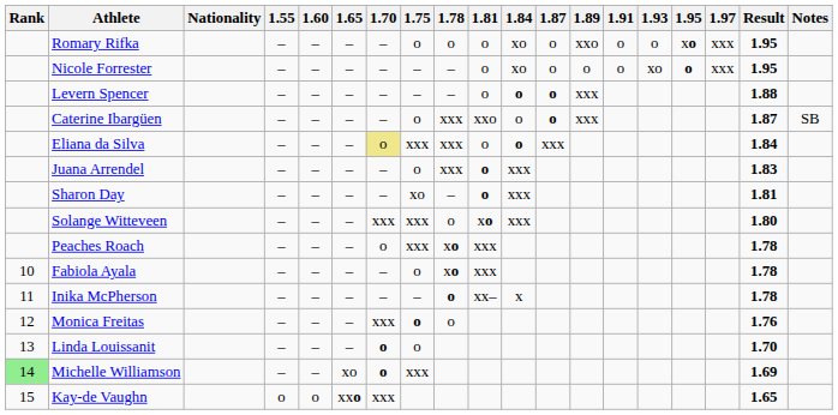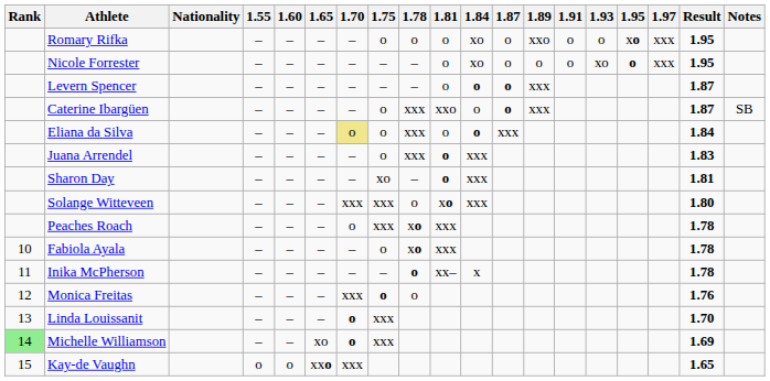Levern Spencer | Result: 1.88 -> 1.87
Eliana da Silva | 1.75: xxx -> o
Linda Louissanit | 1.75: o -> xxx
